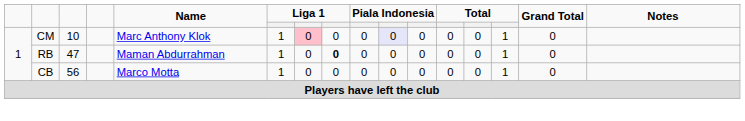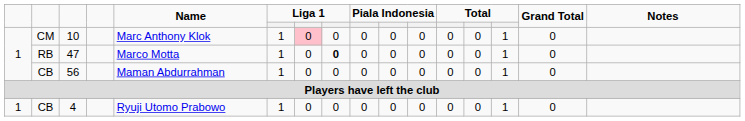10 | column 10: lavender background -> no background
47 | Name: Maman Abdurrahman -> Marco Motta
56 | Name: Marco Motta -> Maman Abdurrahman
+ row: 1 | CB | 4 | Ryuji Utomo Prabowo | 1 | 0 | 0 | 0 | 0 | 0 | 0 | 0 | 1 | 0
